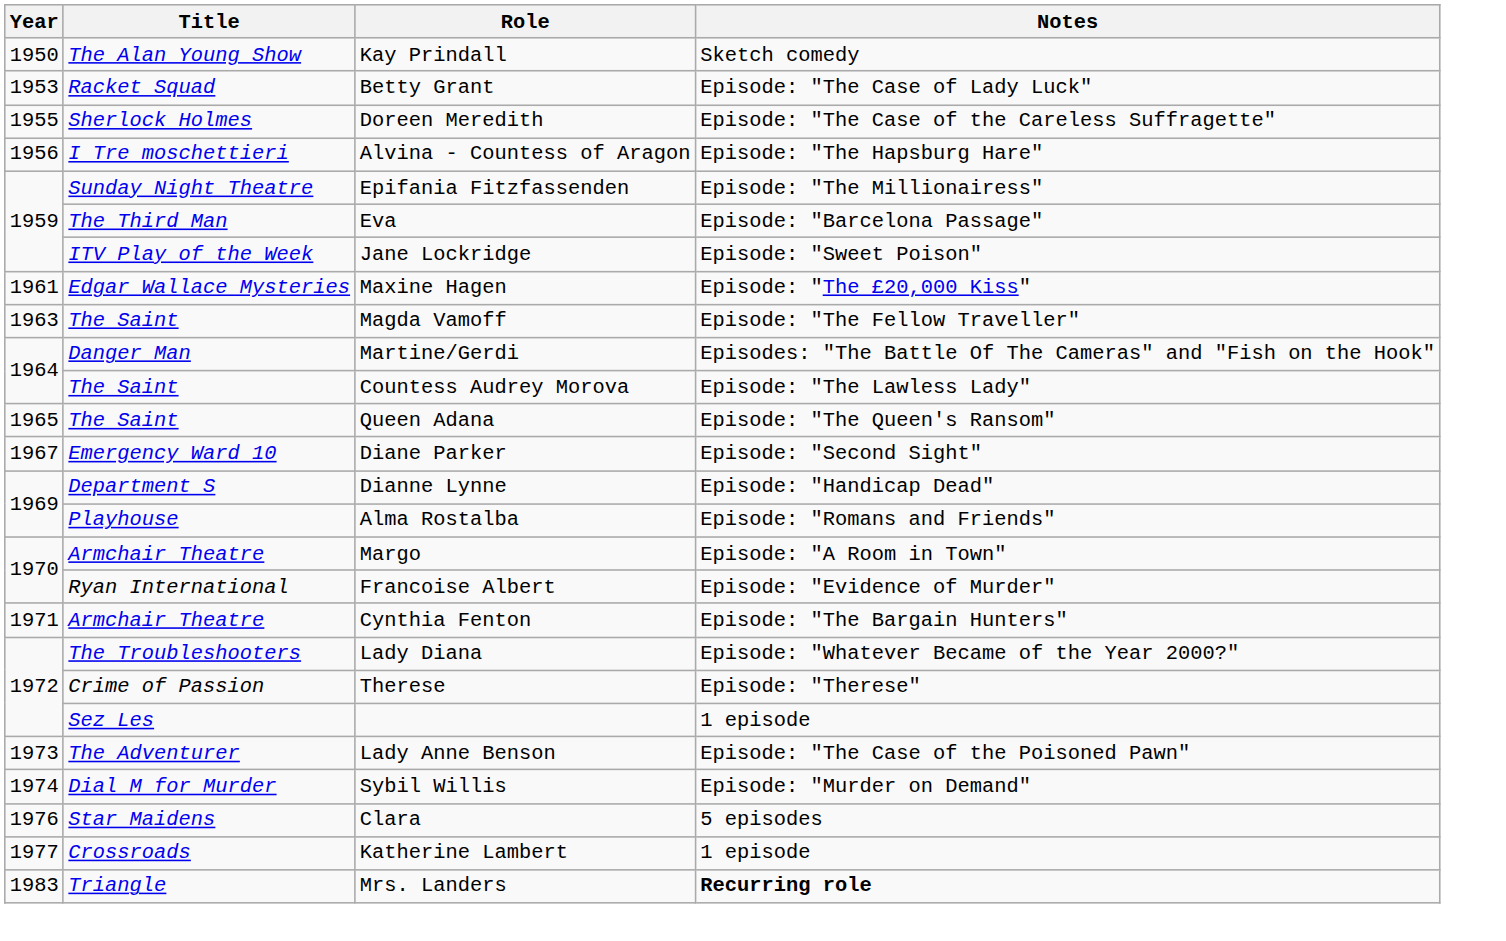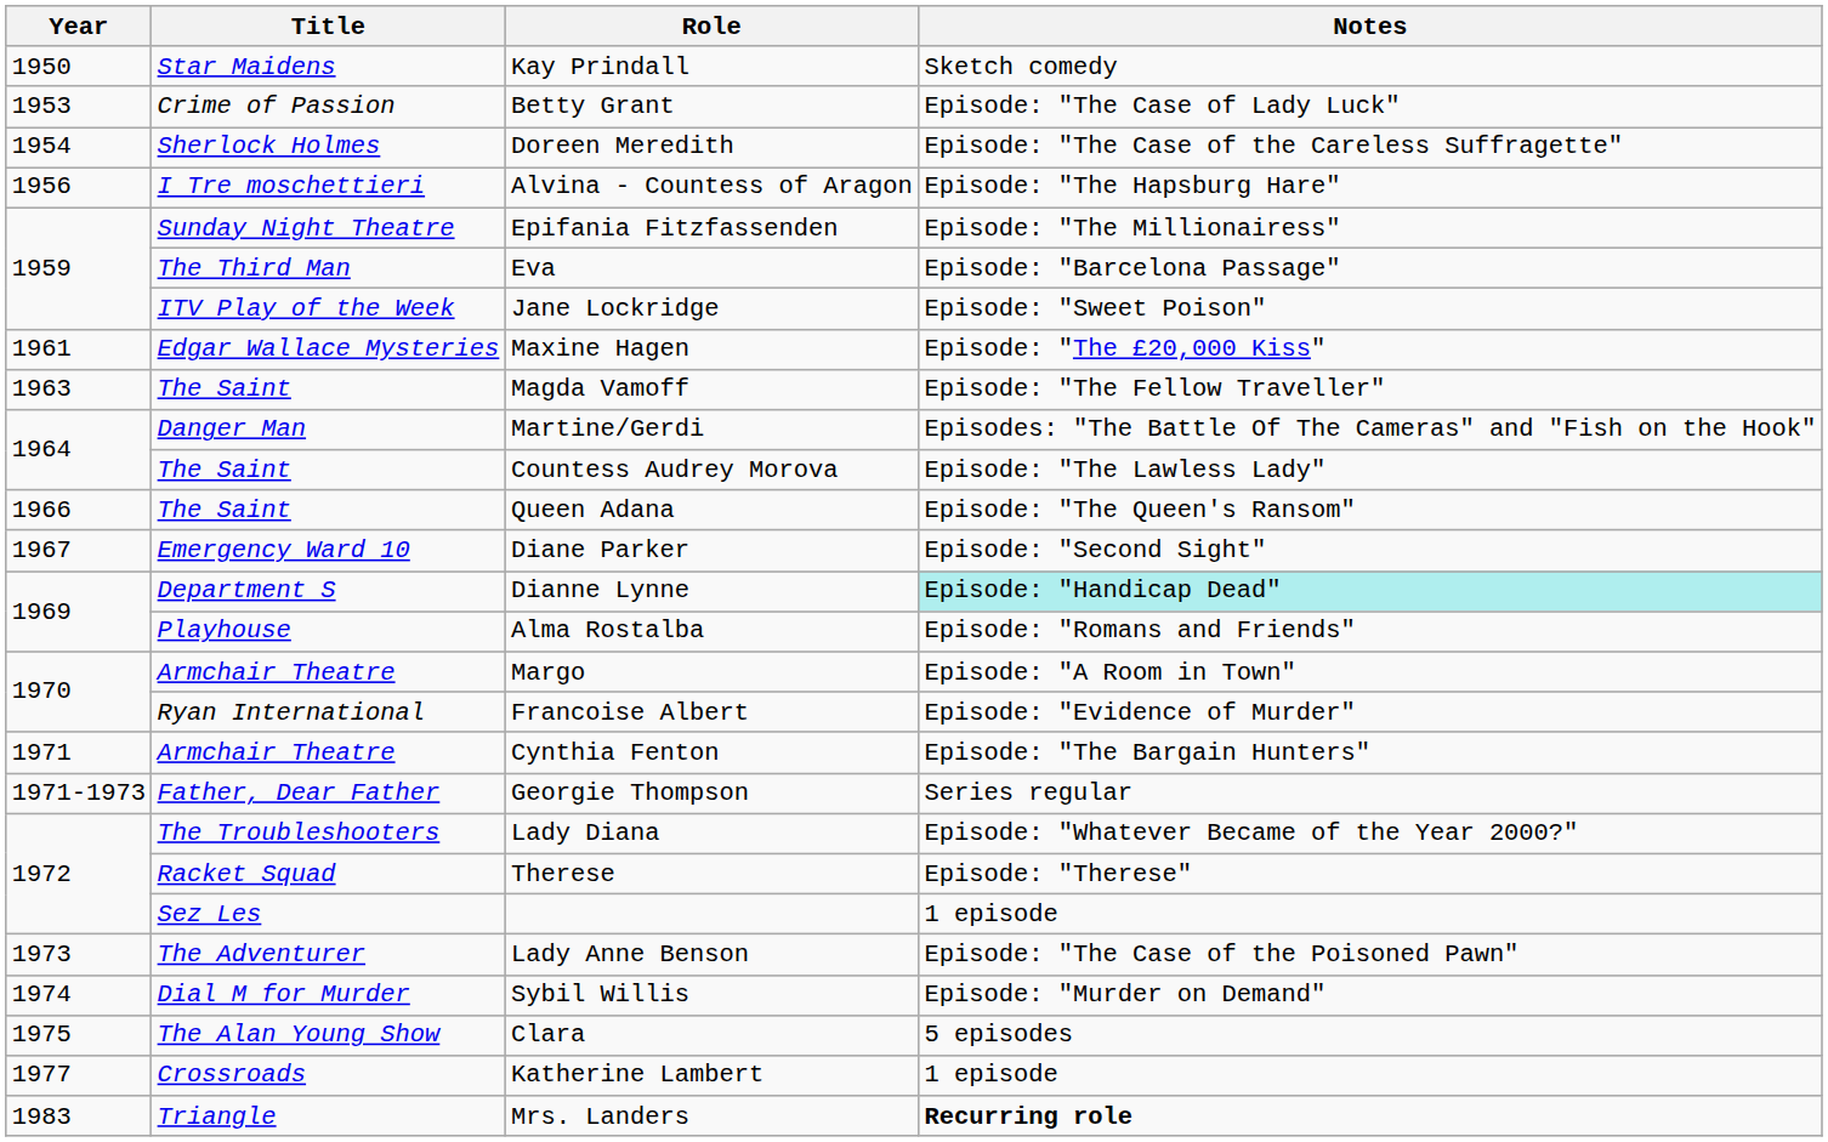Kay Prindall | Title: The Alan Young Show -> Star Maidens
Betty Grant | Title: Racket Squad -> Crime of Passion
Doreen Meredith | Year: 1955 -> 1954
Queen Adana | Year: 1965 -> 1966
Dianne Lynne | Notes: no background -> paleturquoise background
+ row: 1971-1973 | Father, Dear Father | Georgie Thompson | Series regular
Therese | Title: Crime of Passion -> Racket Squad
Clara | Year: 1976 -> 1975
Clara | Title: Star Maidens -> The Alan Young Show
